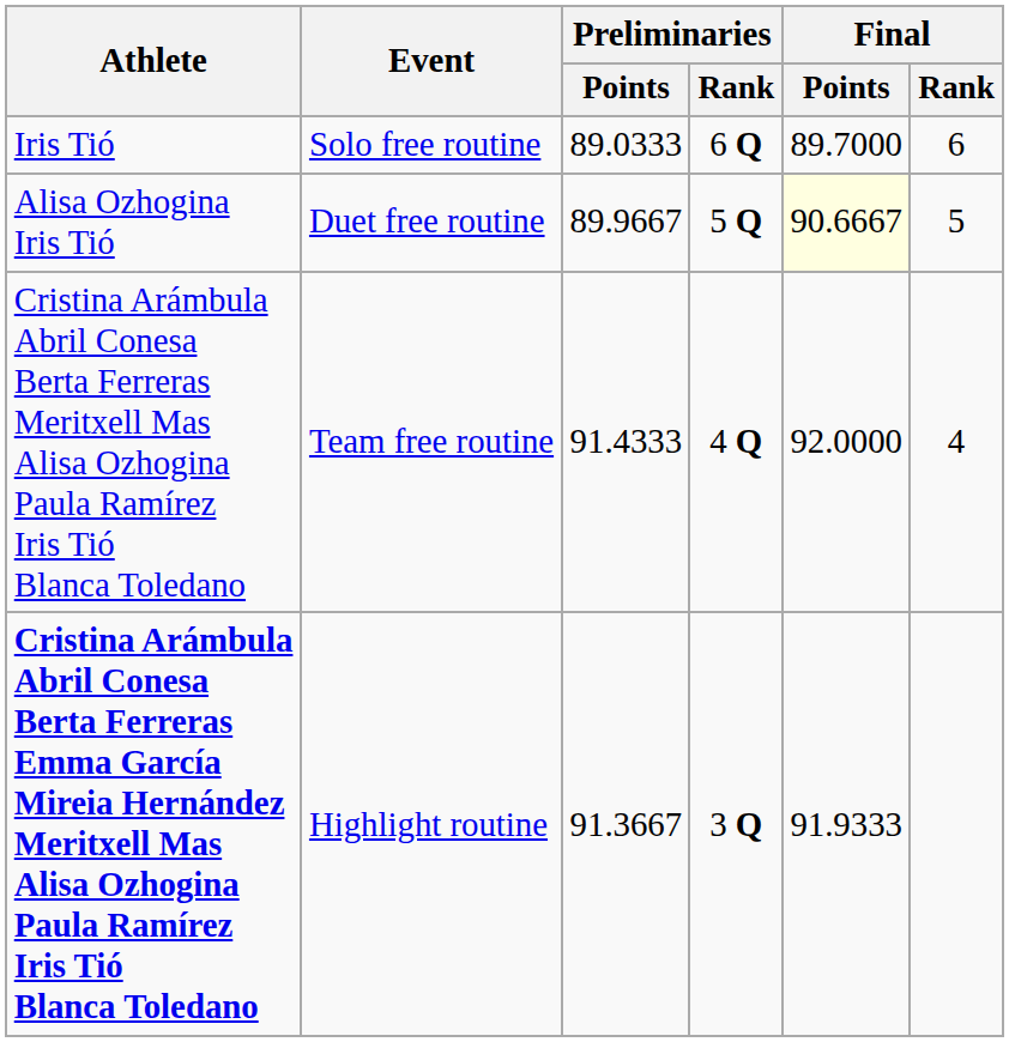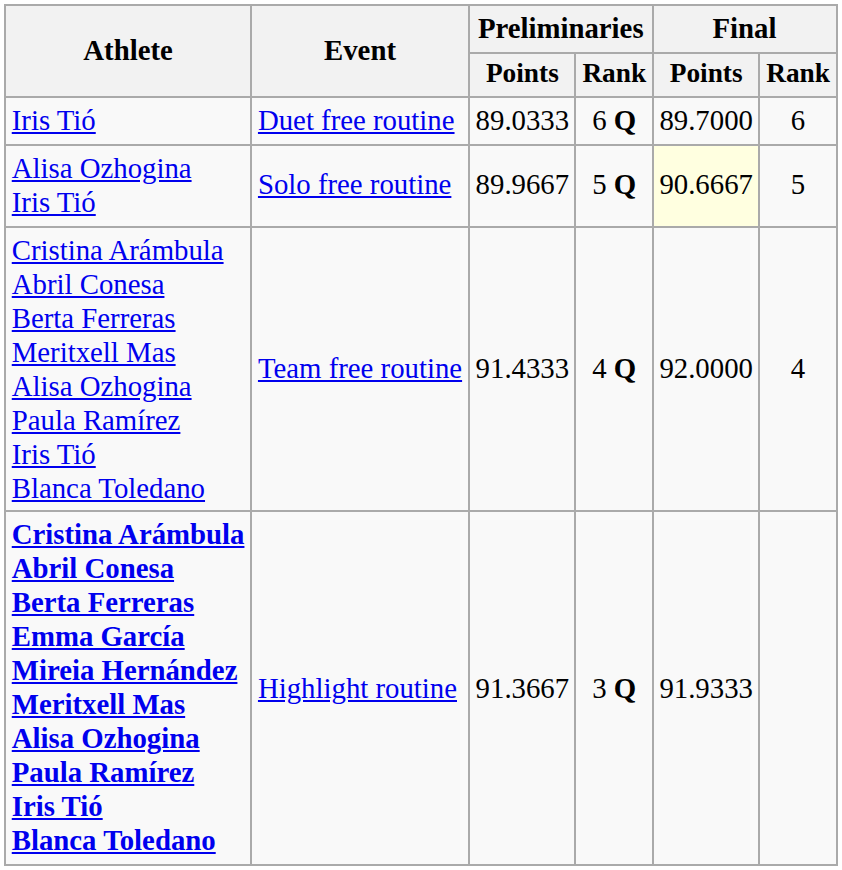Iris Tió | Event: Solo free routine -> Duet free routine
Alisa Ozhogina Iris Tió | Event: Duet free routine -> Solo free routine
